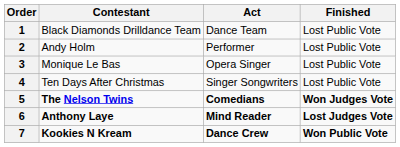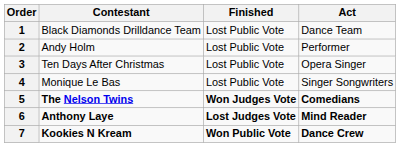columns swapped: Act <-> Finished
3 | Contestant: Monique Le Bas -> Ten Days After Christmas
4 | Contestant: Ten Days After Christmas -> Monique Le Bas
